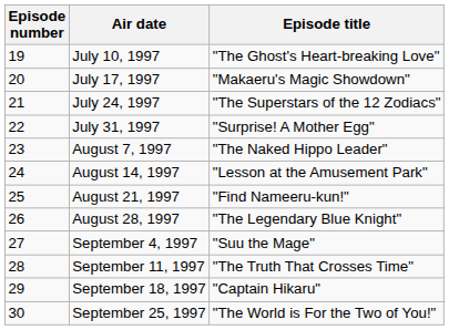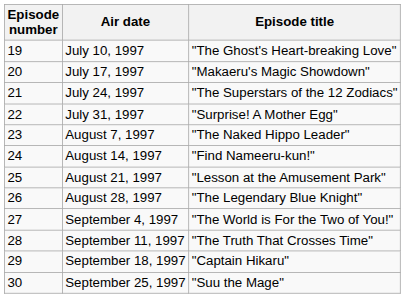August 14, 1997 | Episode title: "Lesson at the Amusement Park" -> "Find Nameeru-kun!"
August 21, 1997 | Episode title: "Find Nameeru-kun!" -> "Lesson at the Amusement Park"
September 4, 1997 | Episode title: "Suu the Mage" -> "The World is For the Two of You!"
September 25, 1997 | Episode title: "The World is For the Two of You!" -> "Suu the Mage"
